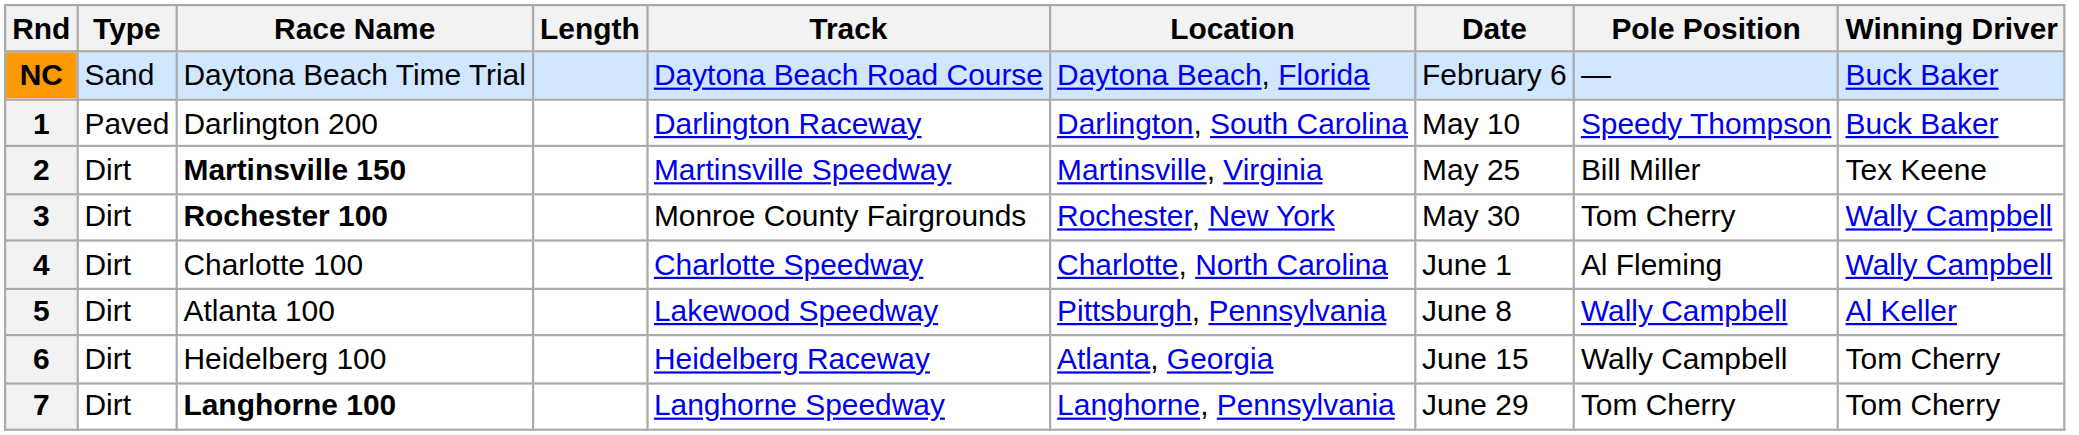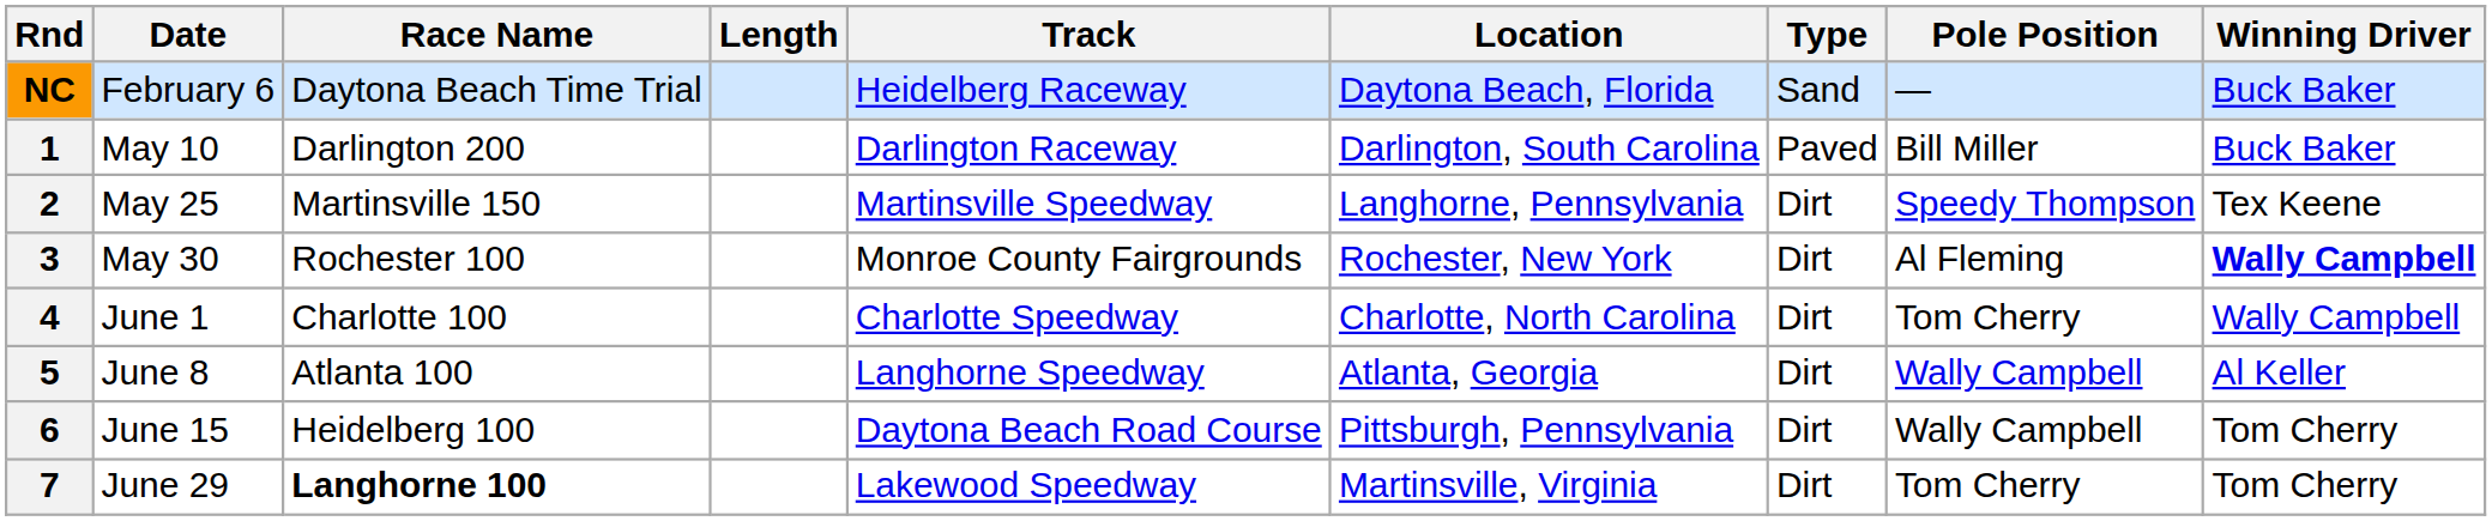columns swapped: Date <-> Type
NC | Track: Daytona Beach Road Course -> Heidelberg Raceway
1 | Pole Position: Speedy Thompson -> Bill Miller
2 | Race Name: bold -> normal
2 | Location: Martinsville, Virginia -> Langhorne, Pennsylvania
2 | Pole Position: Bill Miller -> Speedy Thompson
3 | Race Name: bold -> normal
3 | Pole Position: Tom Cherry -> Al Fleming
3 | Winning Driver: normal -> bold
4 | Pole Position: Al Fleming -> Tom Cherry
5 | Track: Lakewood Speedway -> Langhorne Speedway
5 | Location: Pittsburgh, Pennsylvania -> Atlanta, Georgia
6 | Track: Heidelberg Raceway -> Daytona Beach Road Course
6 | Location: Atlanta, Georgia -> Pittsburgh, Pennsylvania
7 | Track: Langhorne Speedway -> Lakewood Speedway
7 | Location: Langhorne, Pennsylvania -> Martinsville, Virginia
